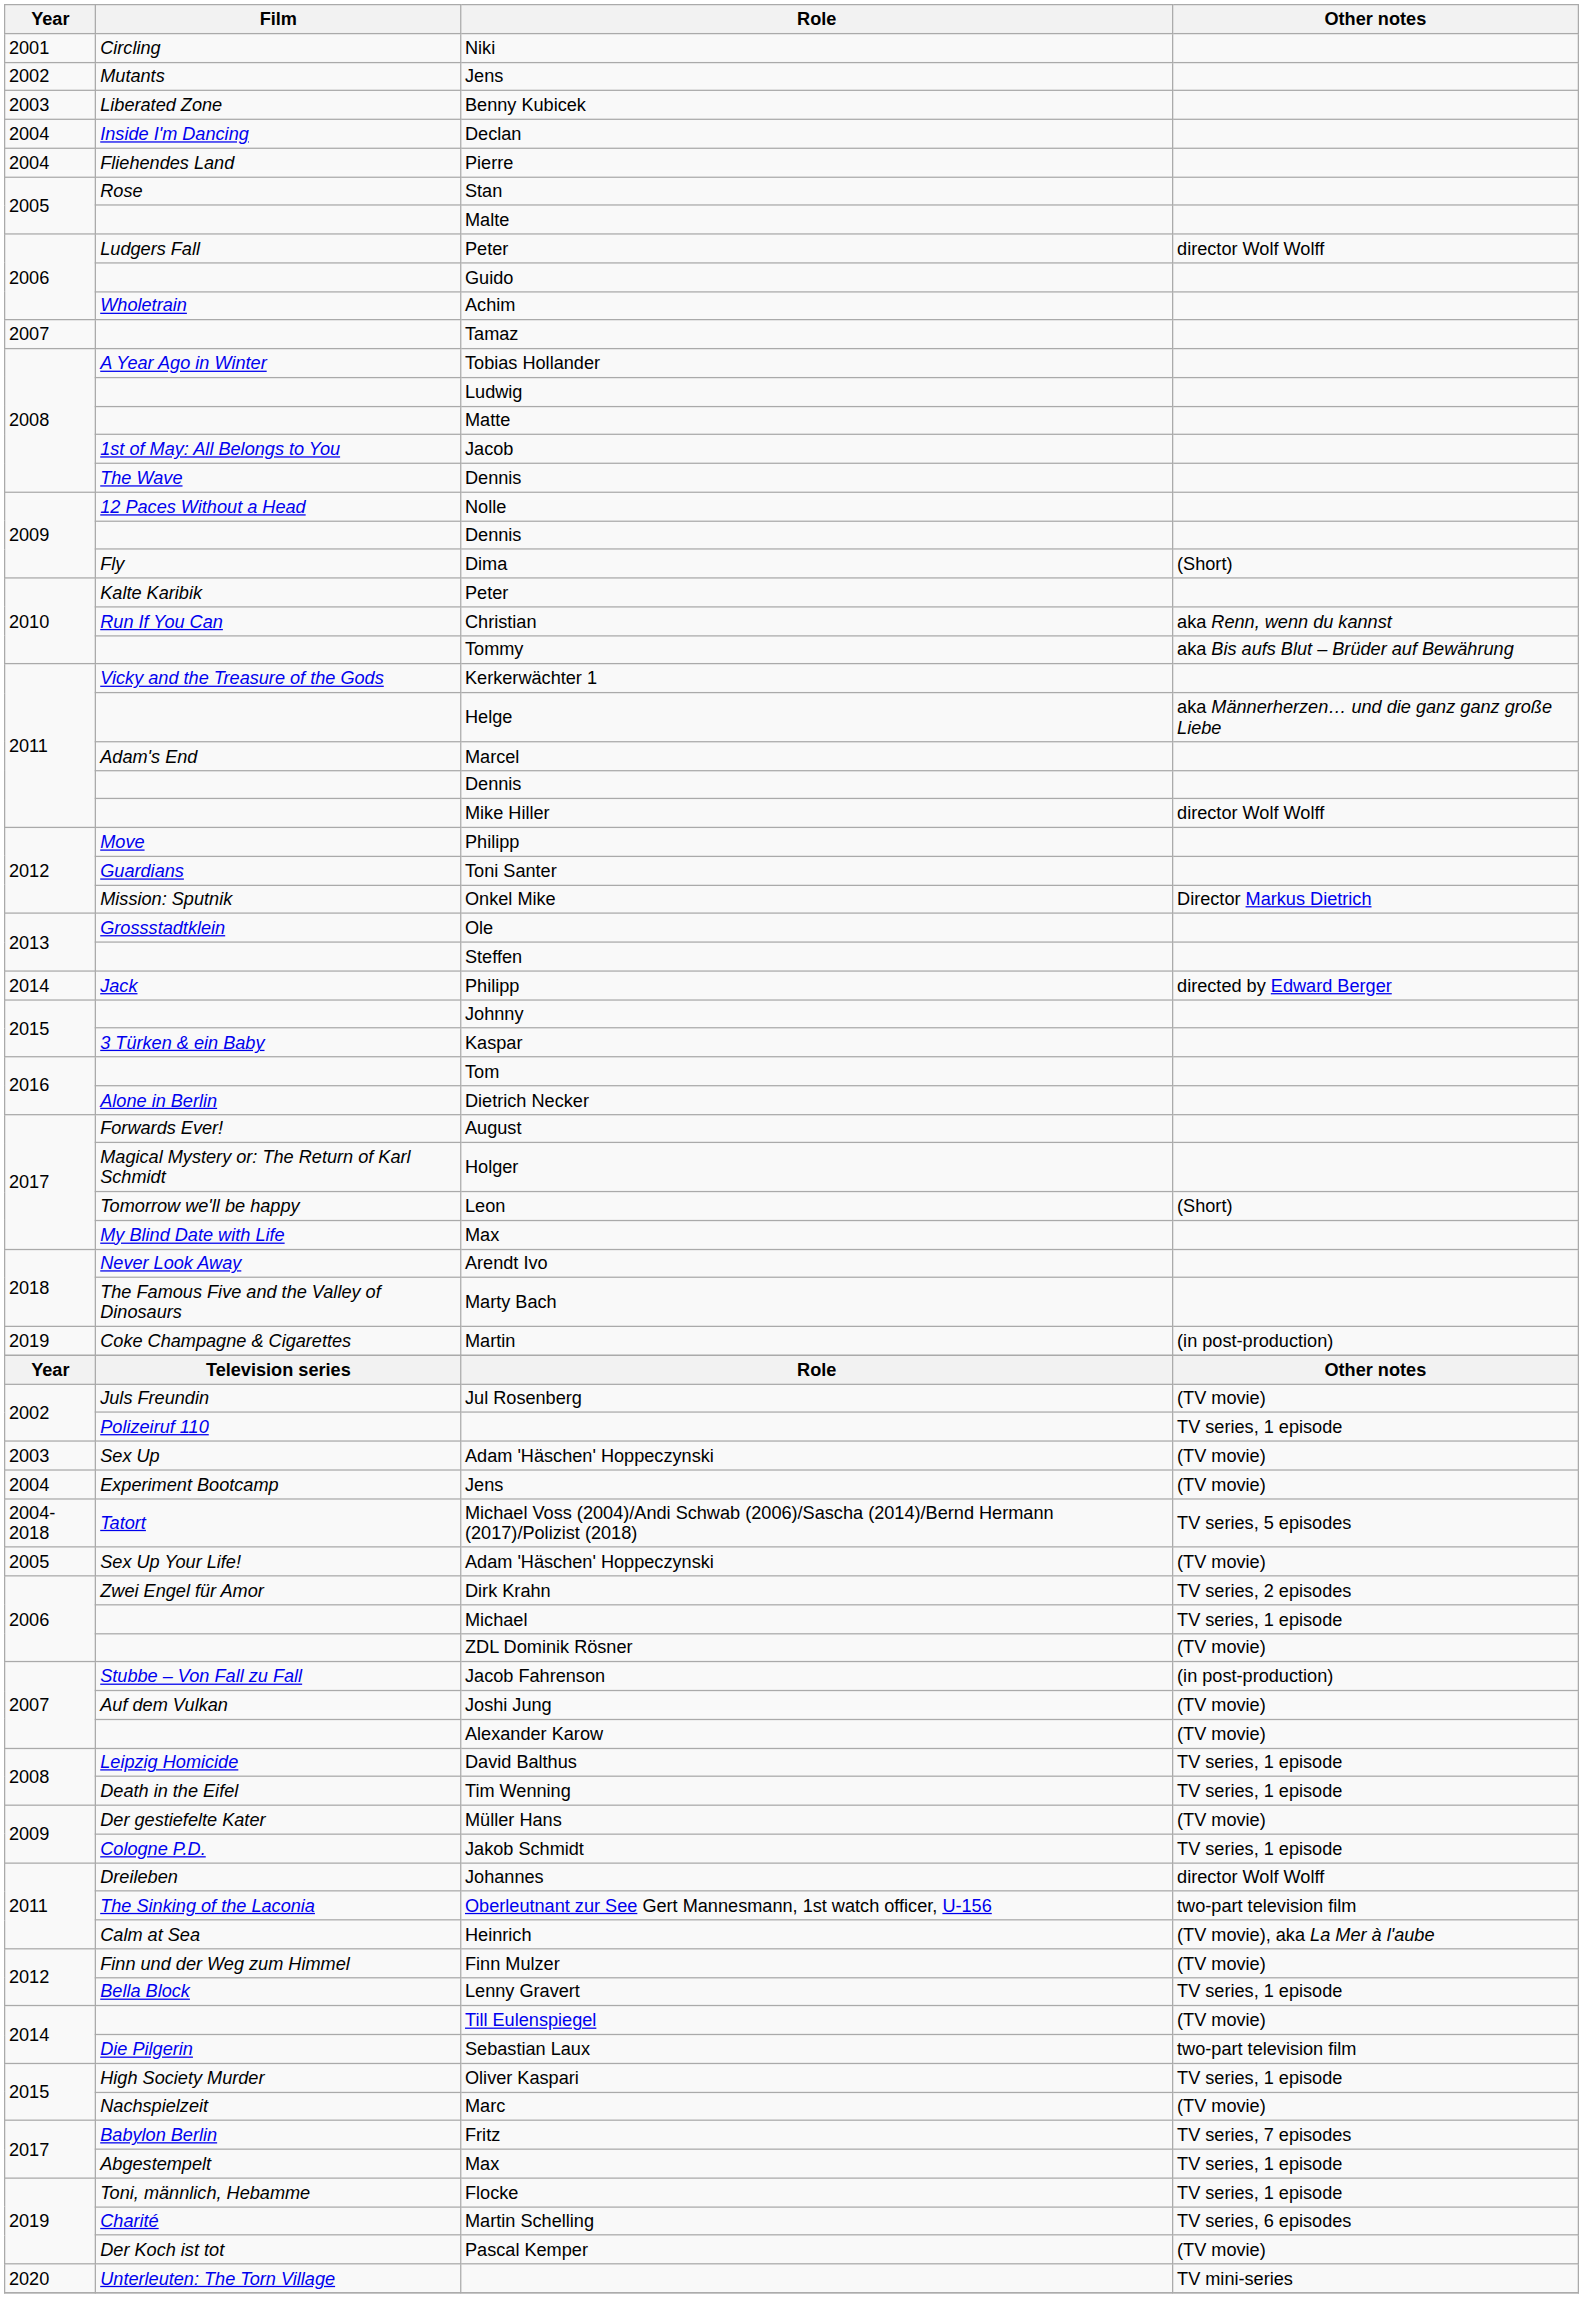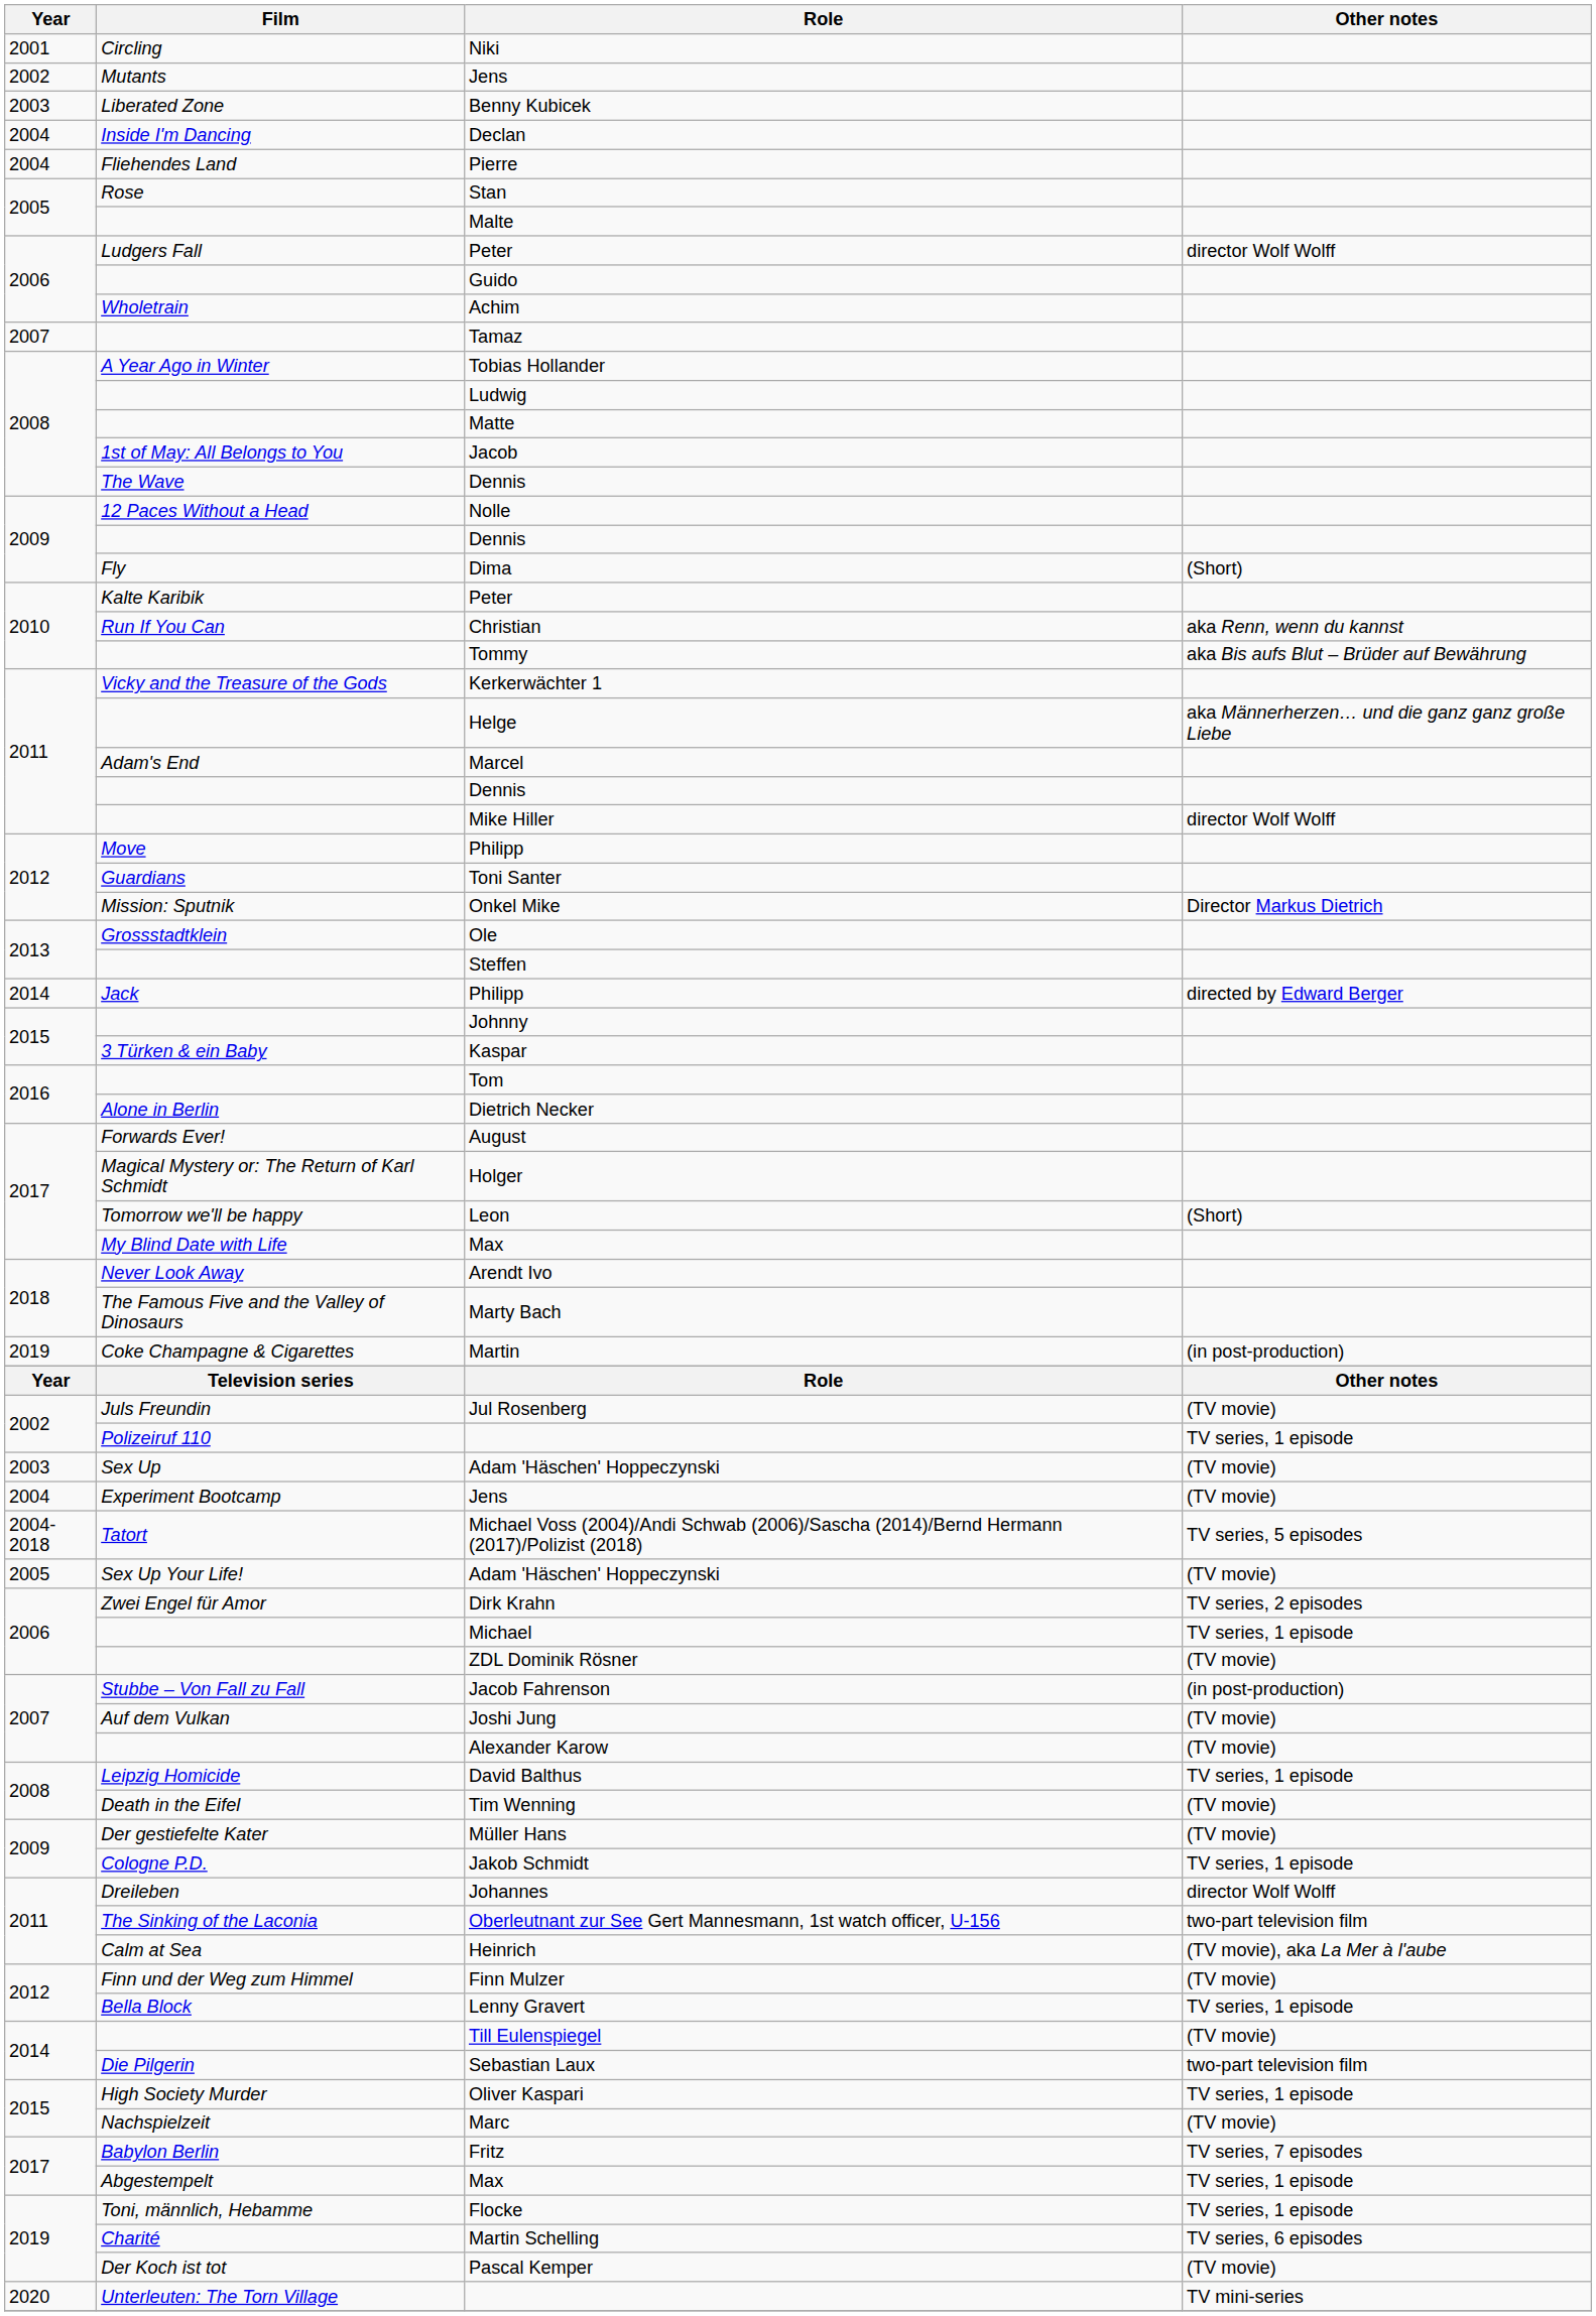Tim Wenning | Other notes: TV series, 1 episode -> (TV movie)
